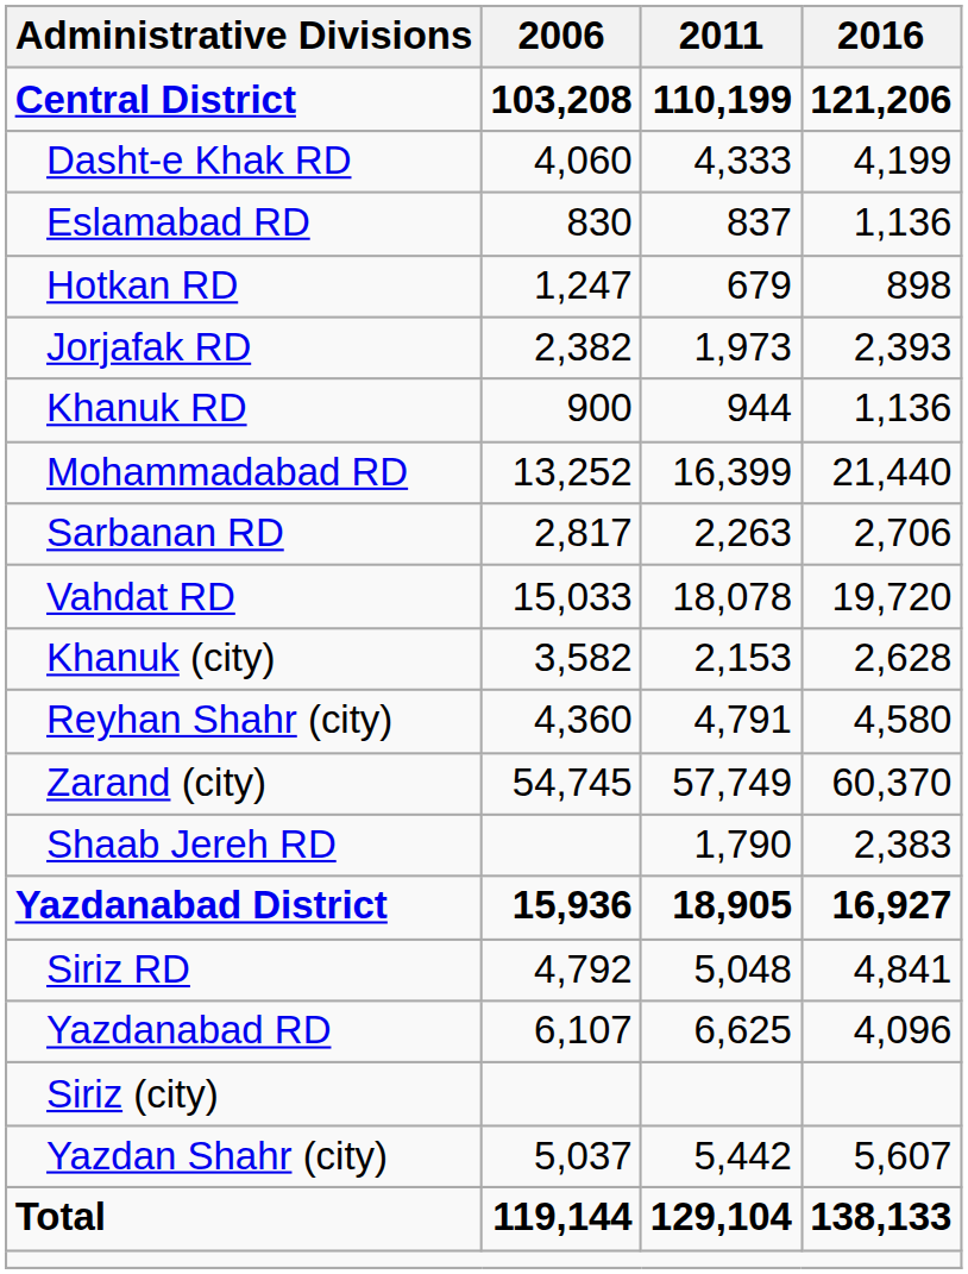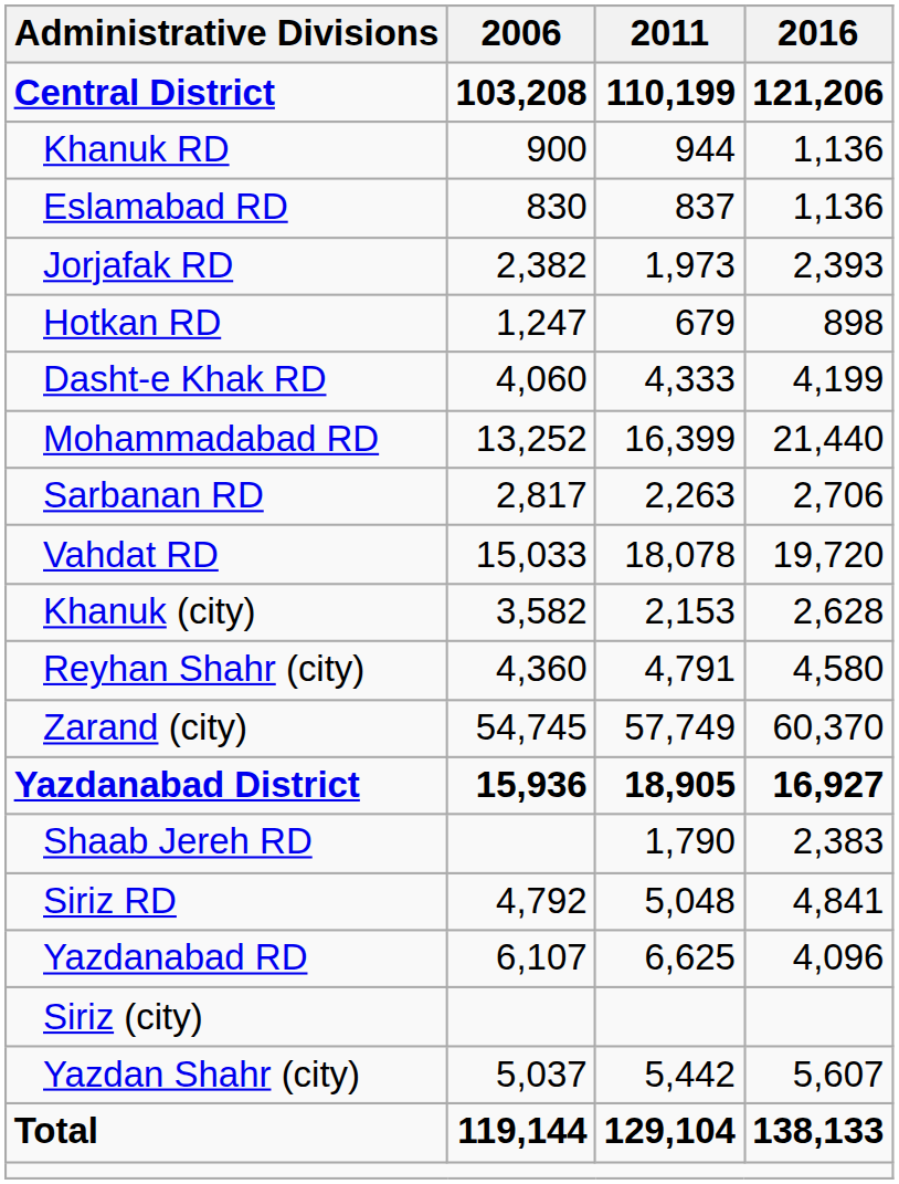rows swapped: Dasht-e Khak RD <-> Khanuk RD
rows swapped: Hotkan RD <-> Jorjafak RD
rows swapped: Yazdanabad District <-> Shaab Jereh RD
